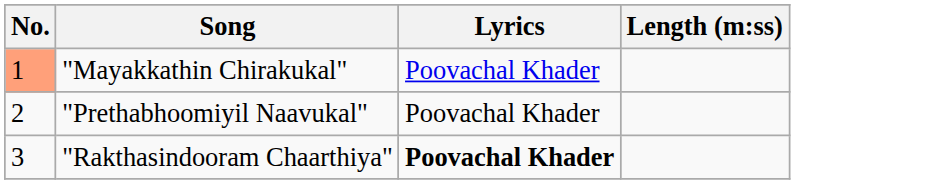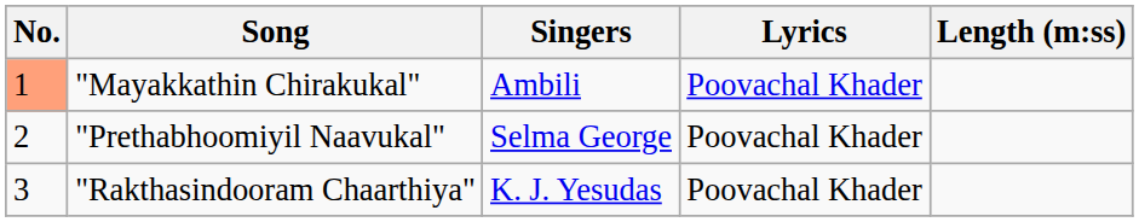+ column: Singers | Ambili | Selma George | K. J. Yesudas
"Rakthasindooram Chaarthiya" | Lyrics: bold -> normal
